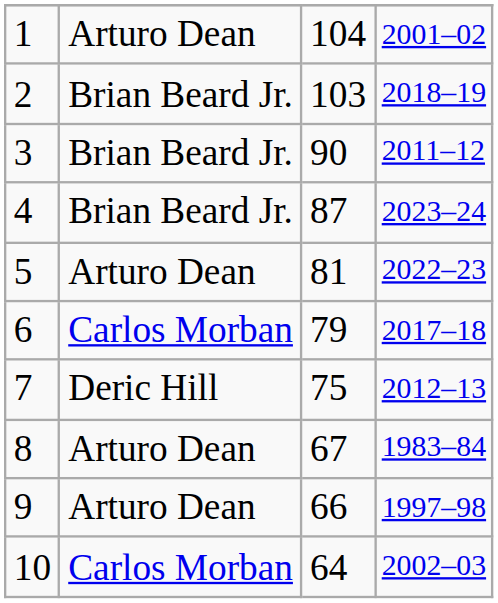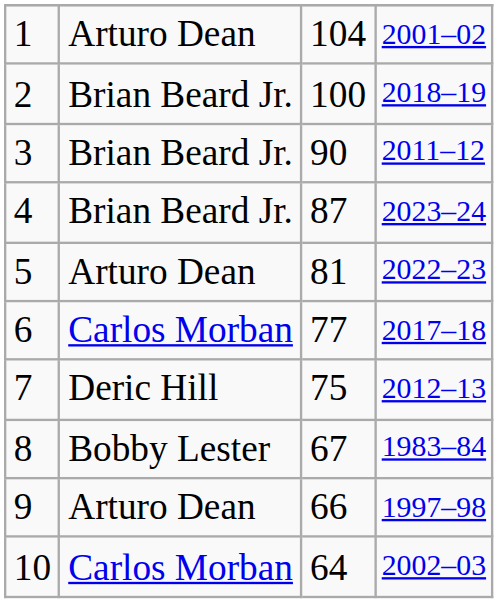2 | column 3: 103 -> 100
6 | column 3: 79 -> 77
8 | column 2: Arturo Dean -> Bobby Lester
